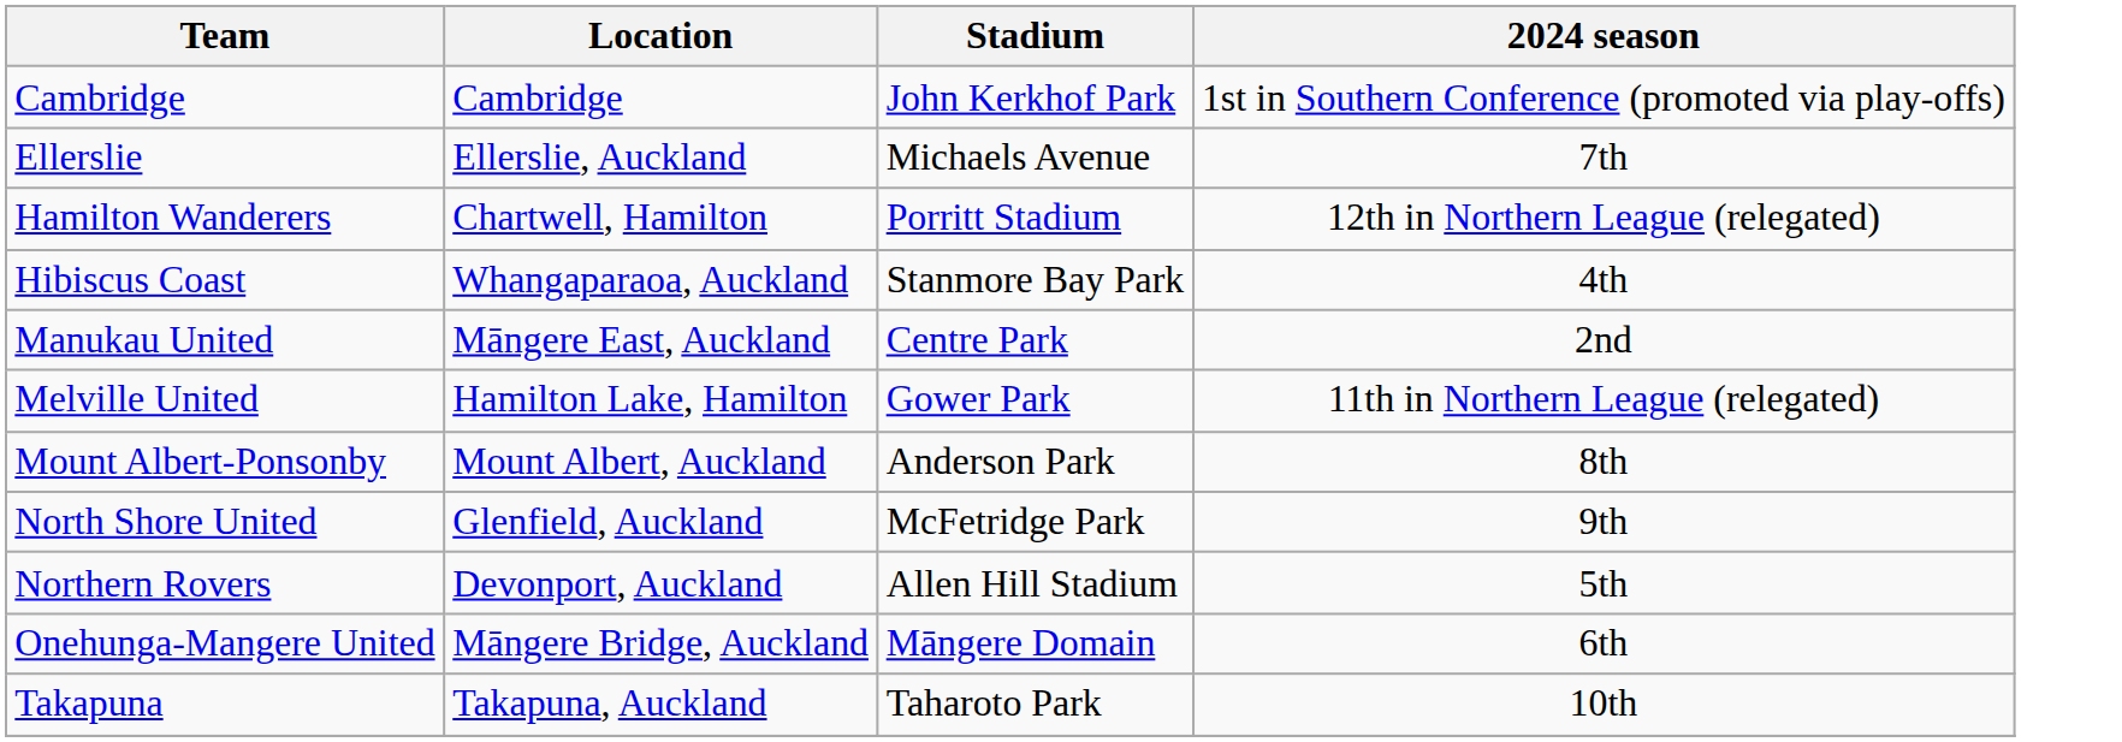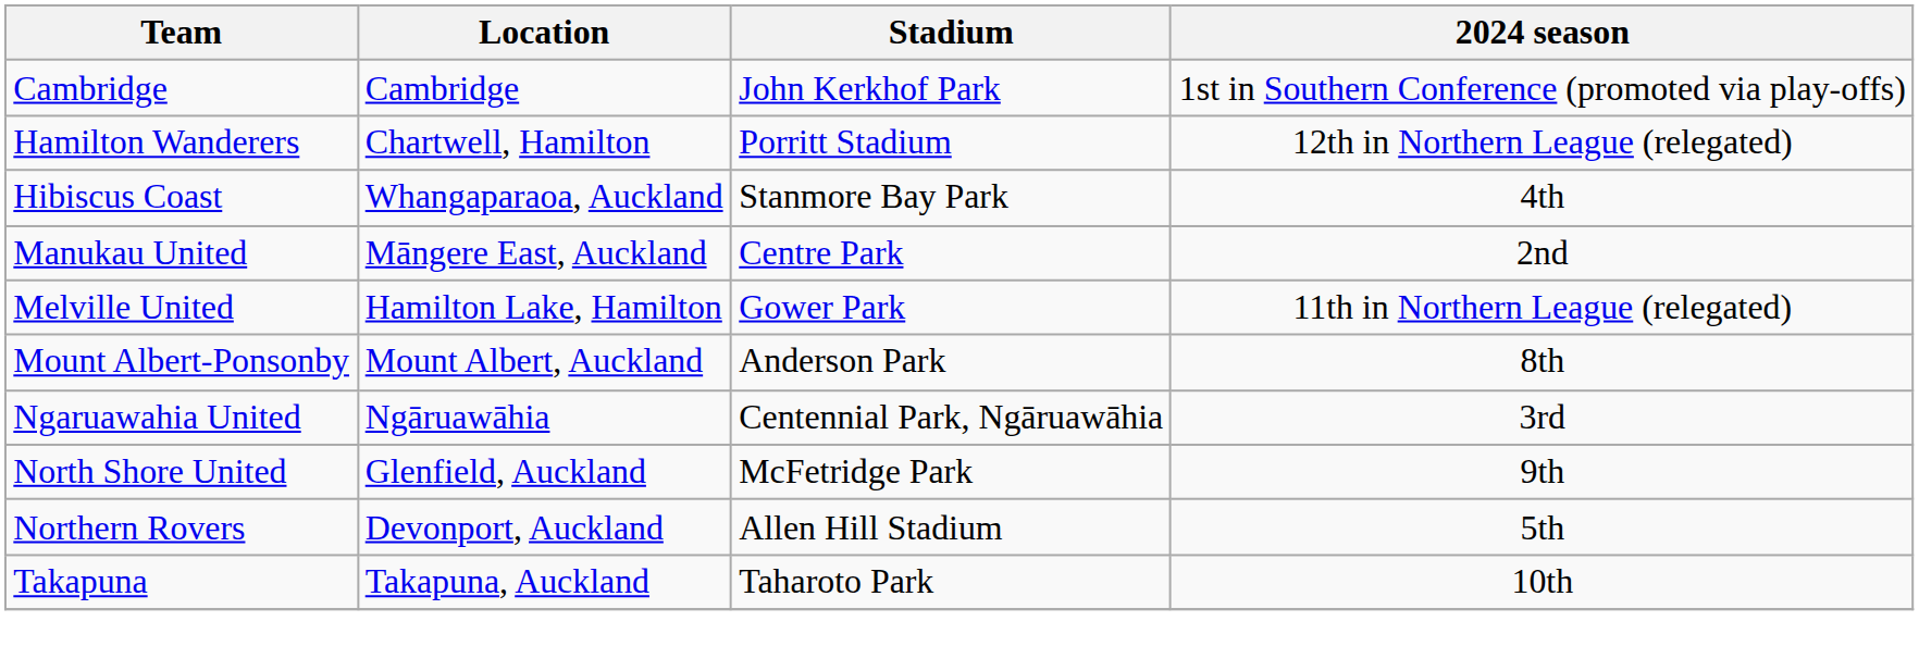- row: Ellerslie | Ellerslie, Auckland | Michaels Avenue | 7th
+ row: Ngaruawahia United | Ngāruawāhia | Centennial Park, Ngāruawāhia | 3rd
- row: Onehunga-Mangere United | Māngere Bridge, Auckland | Māngere Domain | 6th
